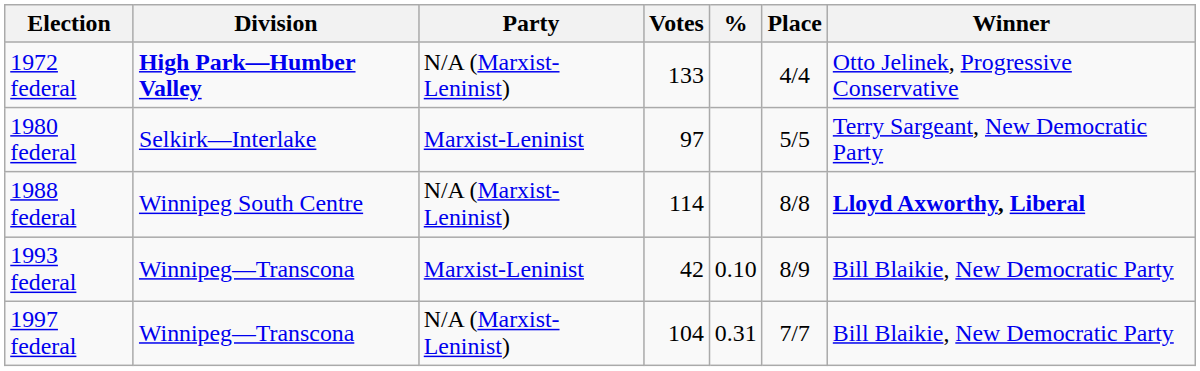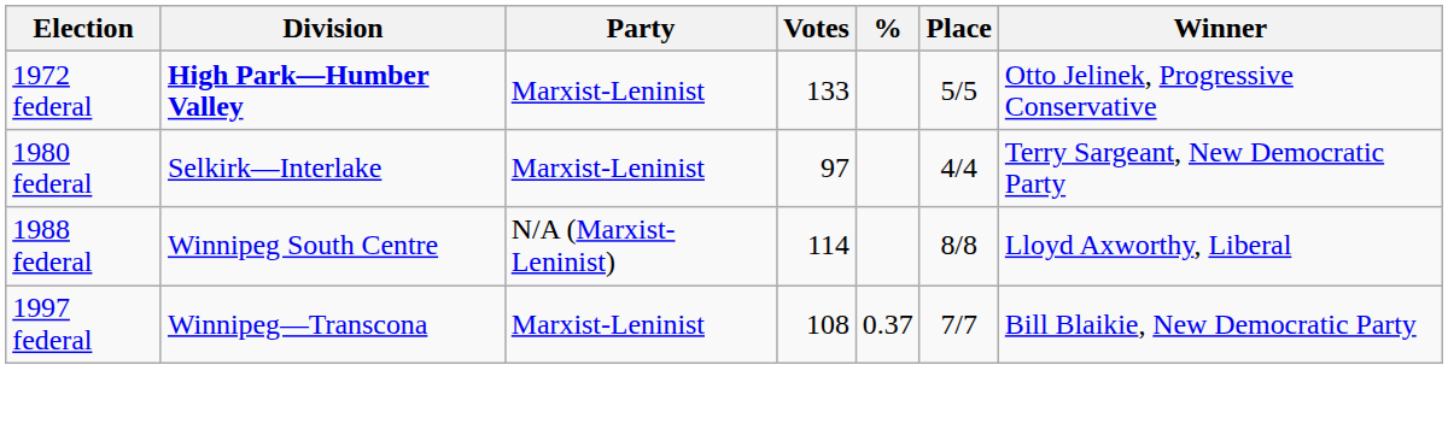1972 federal | Party: N/A (Marxist-Leninist) -> Marxist-Leninist
1972 federal | Place: 4/4 -> 5/5
1980 federal | Place: 5/5 -> 4/4
1988 federal | Winner: bold -> normal
- row: 1993 federal | Winnipeg—Transcona | Marxist-Leninist | 42 | 0.10 | 8/9 | Bill Blaikie, New Democratic Party
1997 federal | Party: N/A (Marxist-Leninist) -> Marxist-Leninist
1997 federal | Votes: 104 -> 108
1997 federal | %: 0.31 -> 0.37
